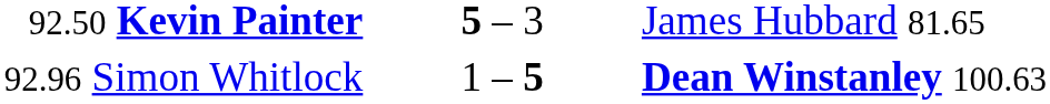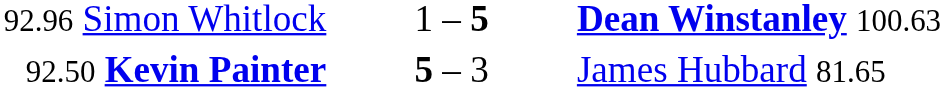rows swapped: 92.50 Kevin Painter <-> 92.96 Simon Whitlock
